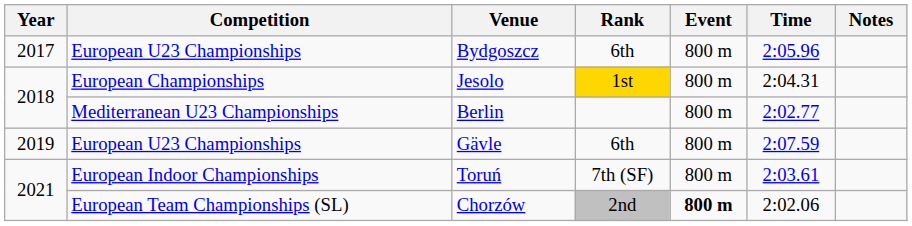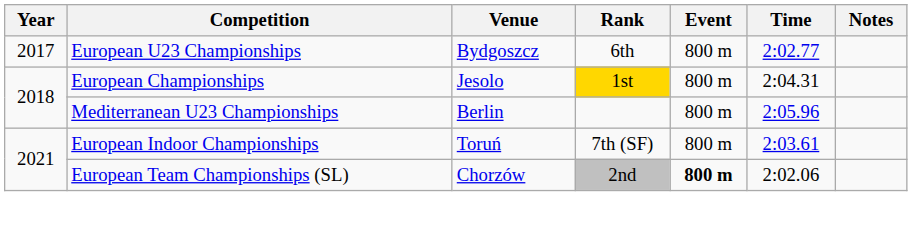Bydgoszcz | Time: 2:05.96 -> 2:02.77
Berlin | Time: 2:02.77 -> 2:05.96
- row: 2019 | European U23 Championships | Gävle | 6th | 800 m | 2:07.59
